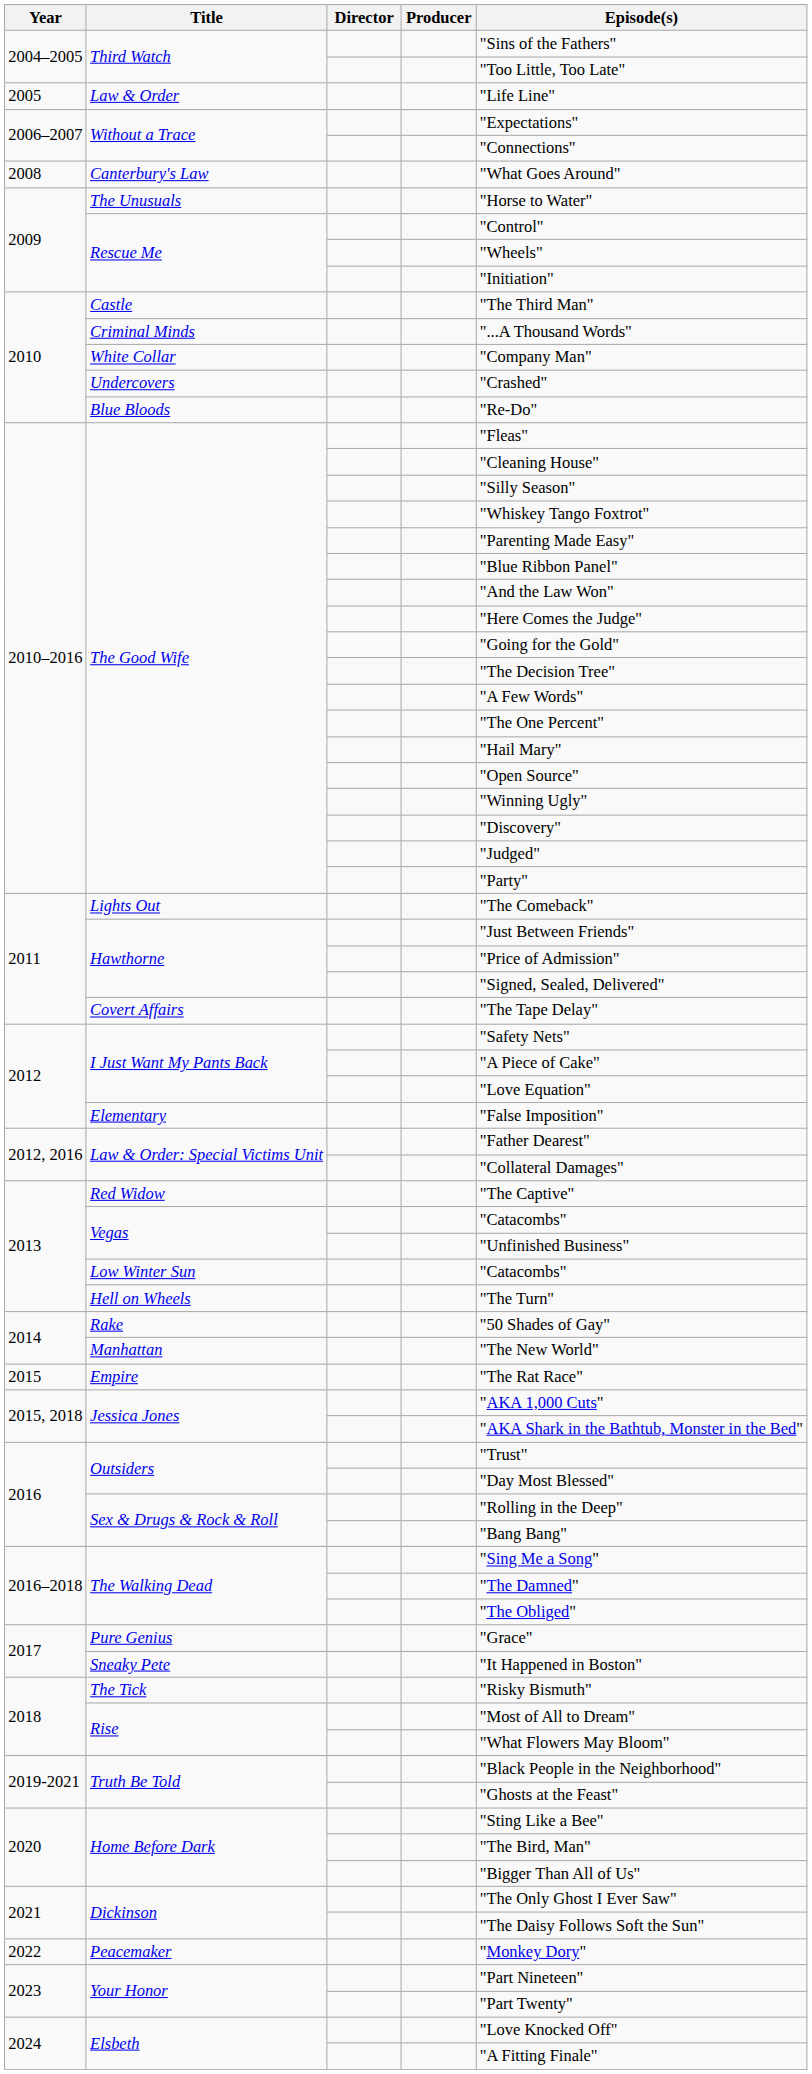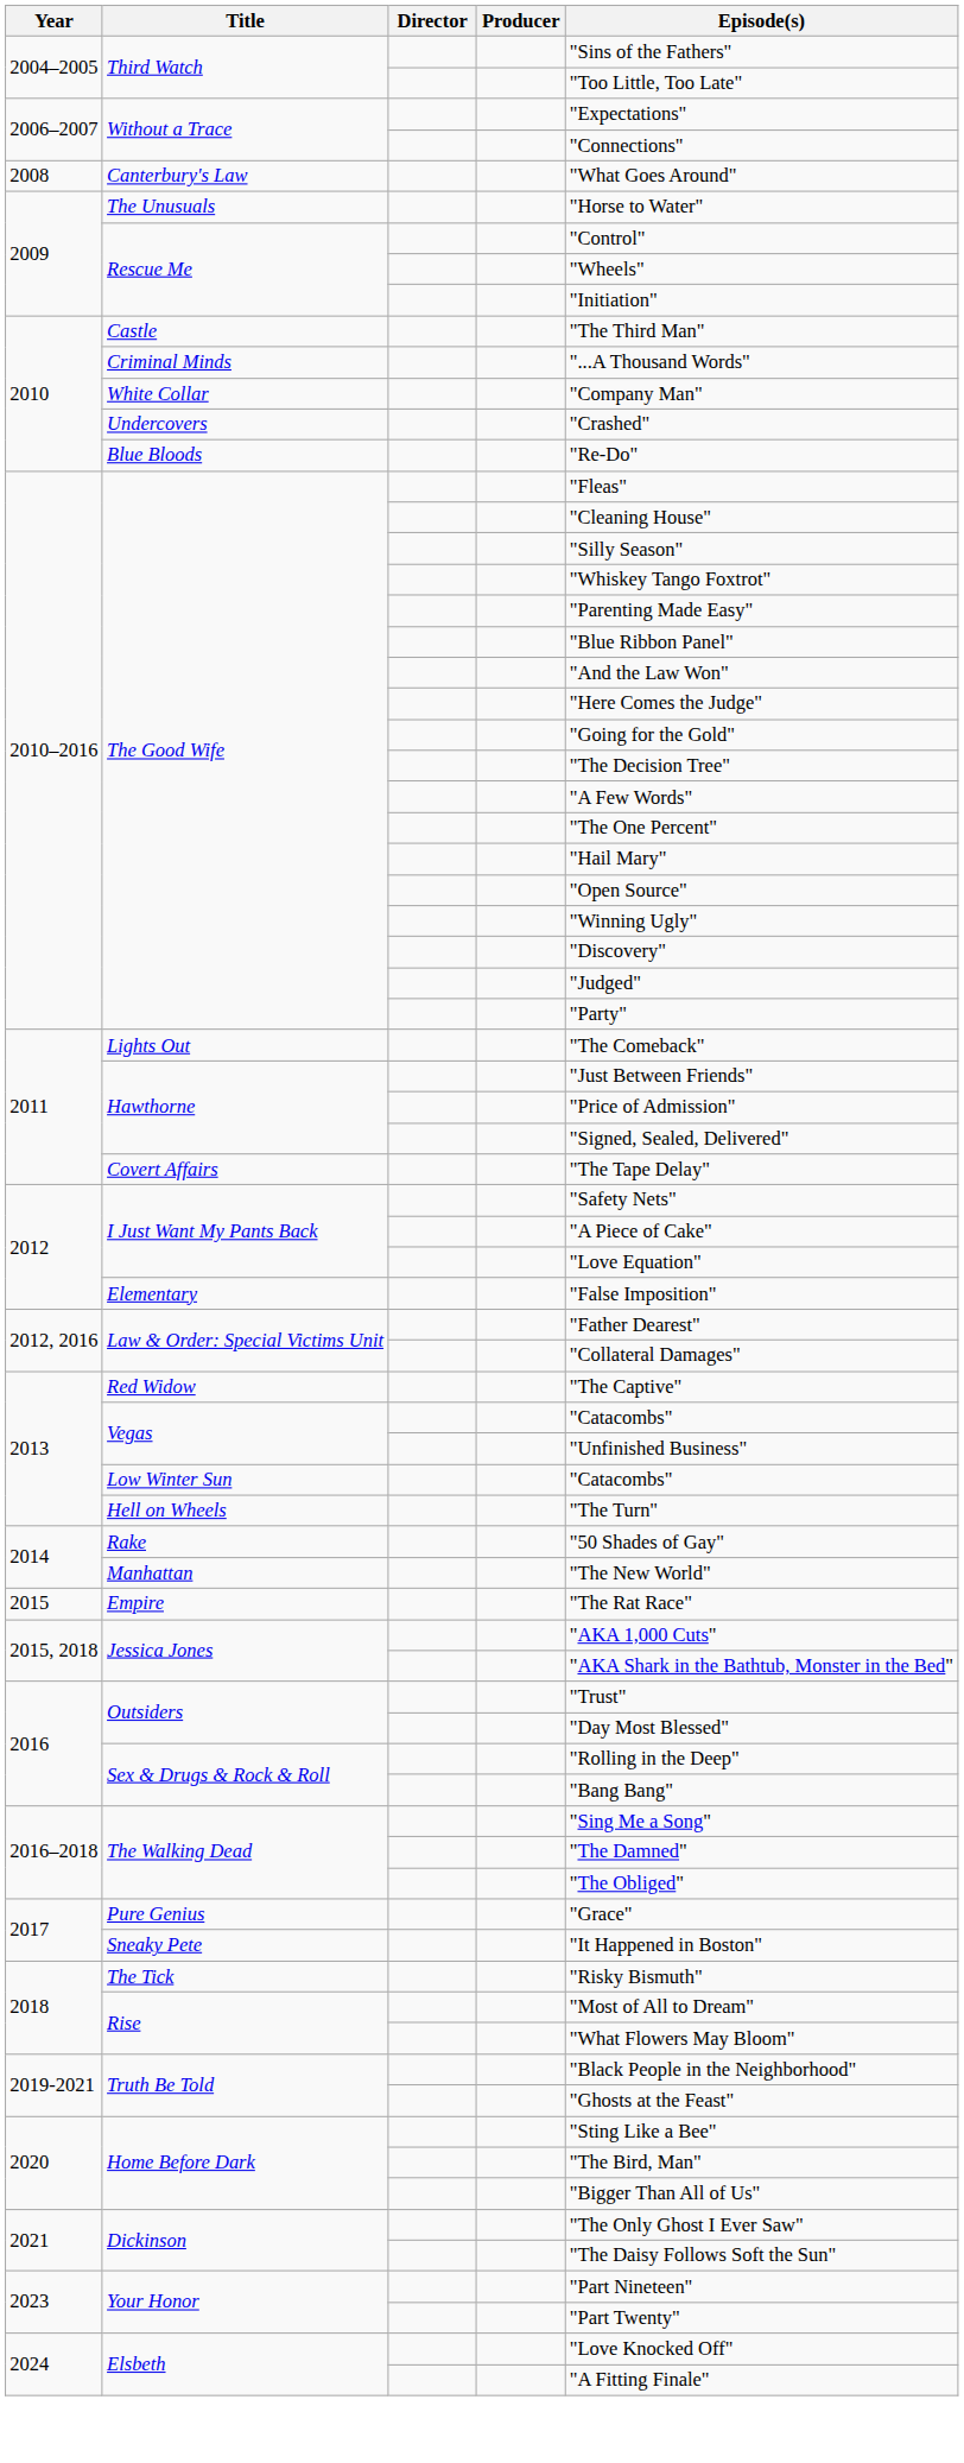- row: 2005 | Law & Order | "Life Line"
- row: 2022 | Peacemaker | "Monkey Dory"
